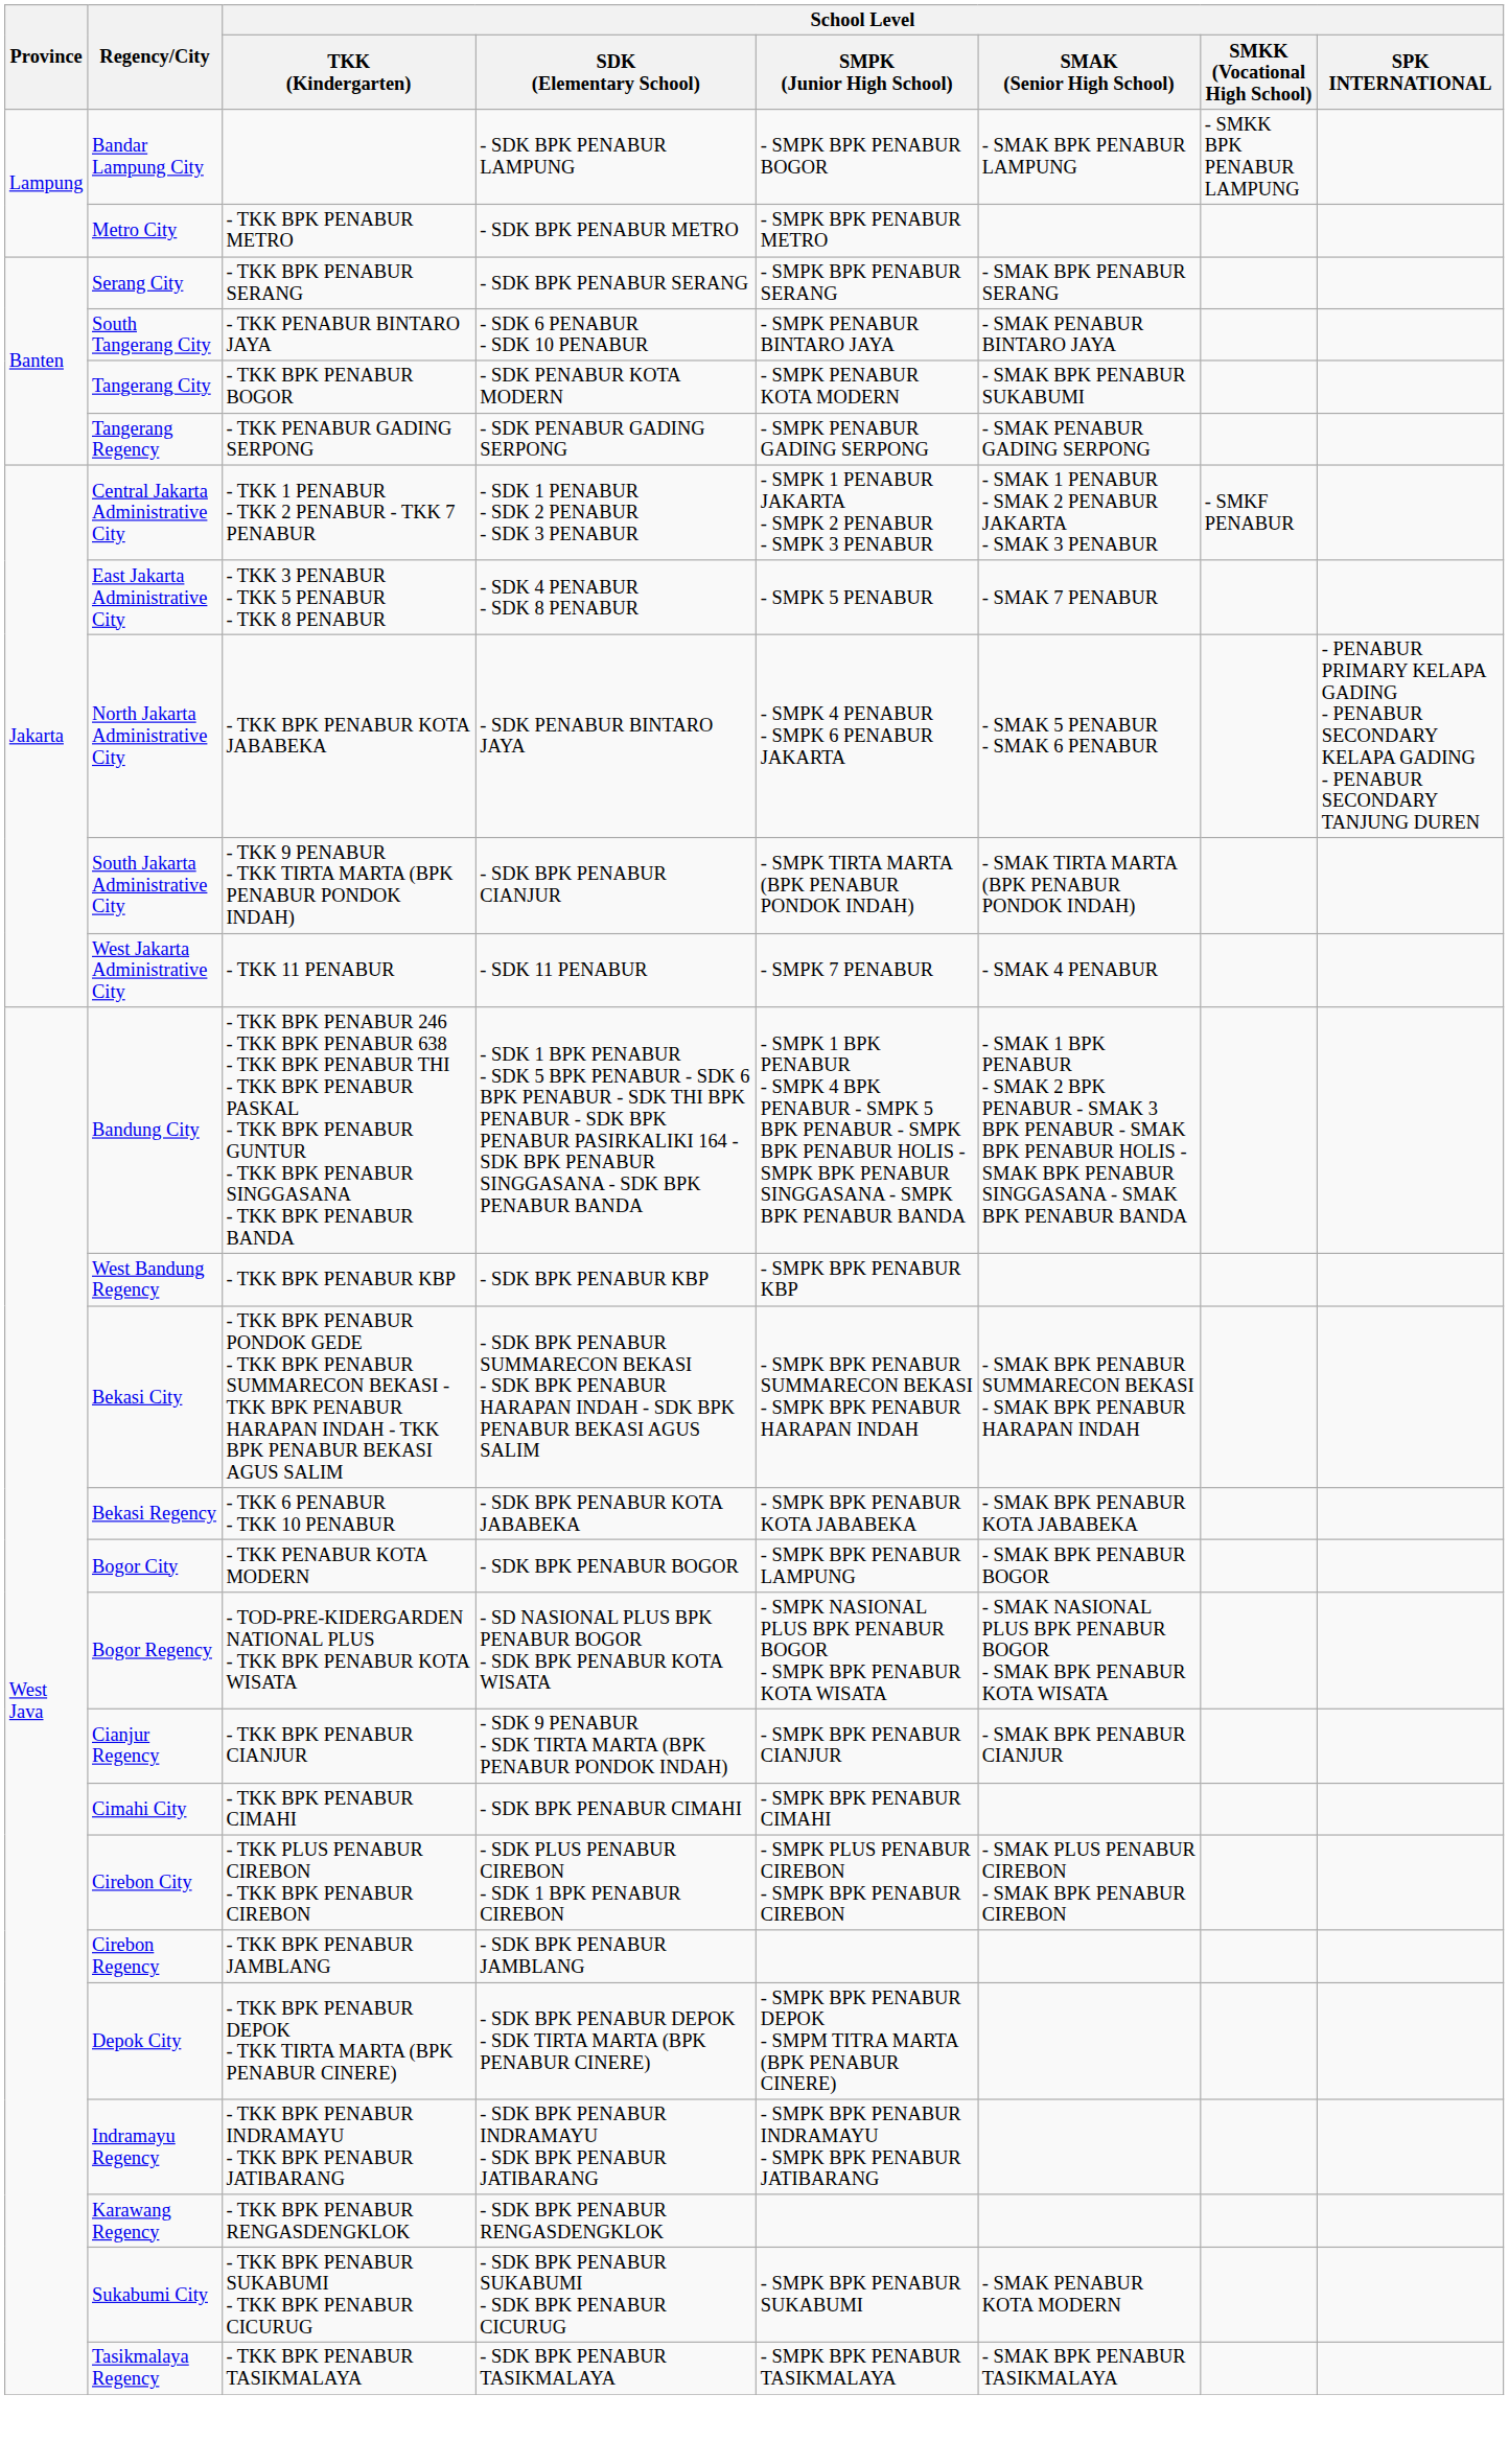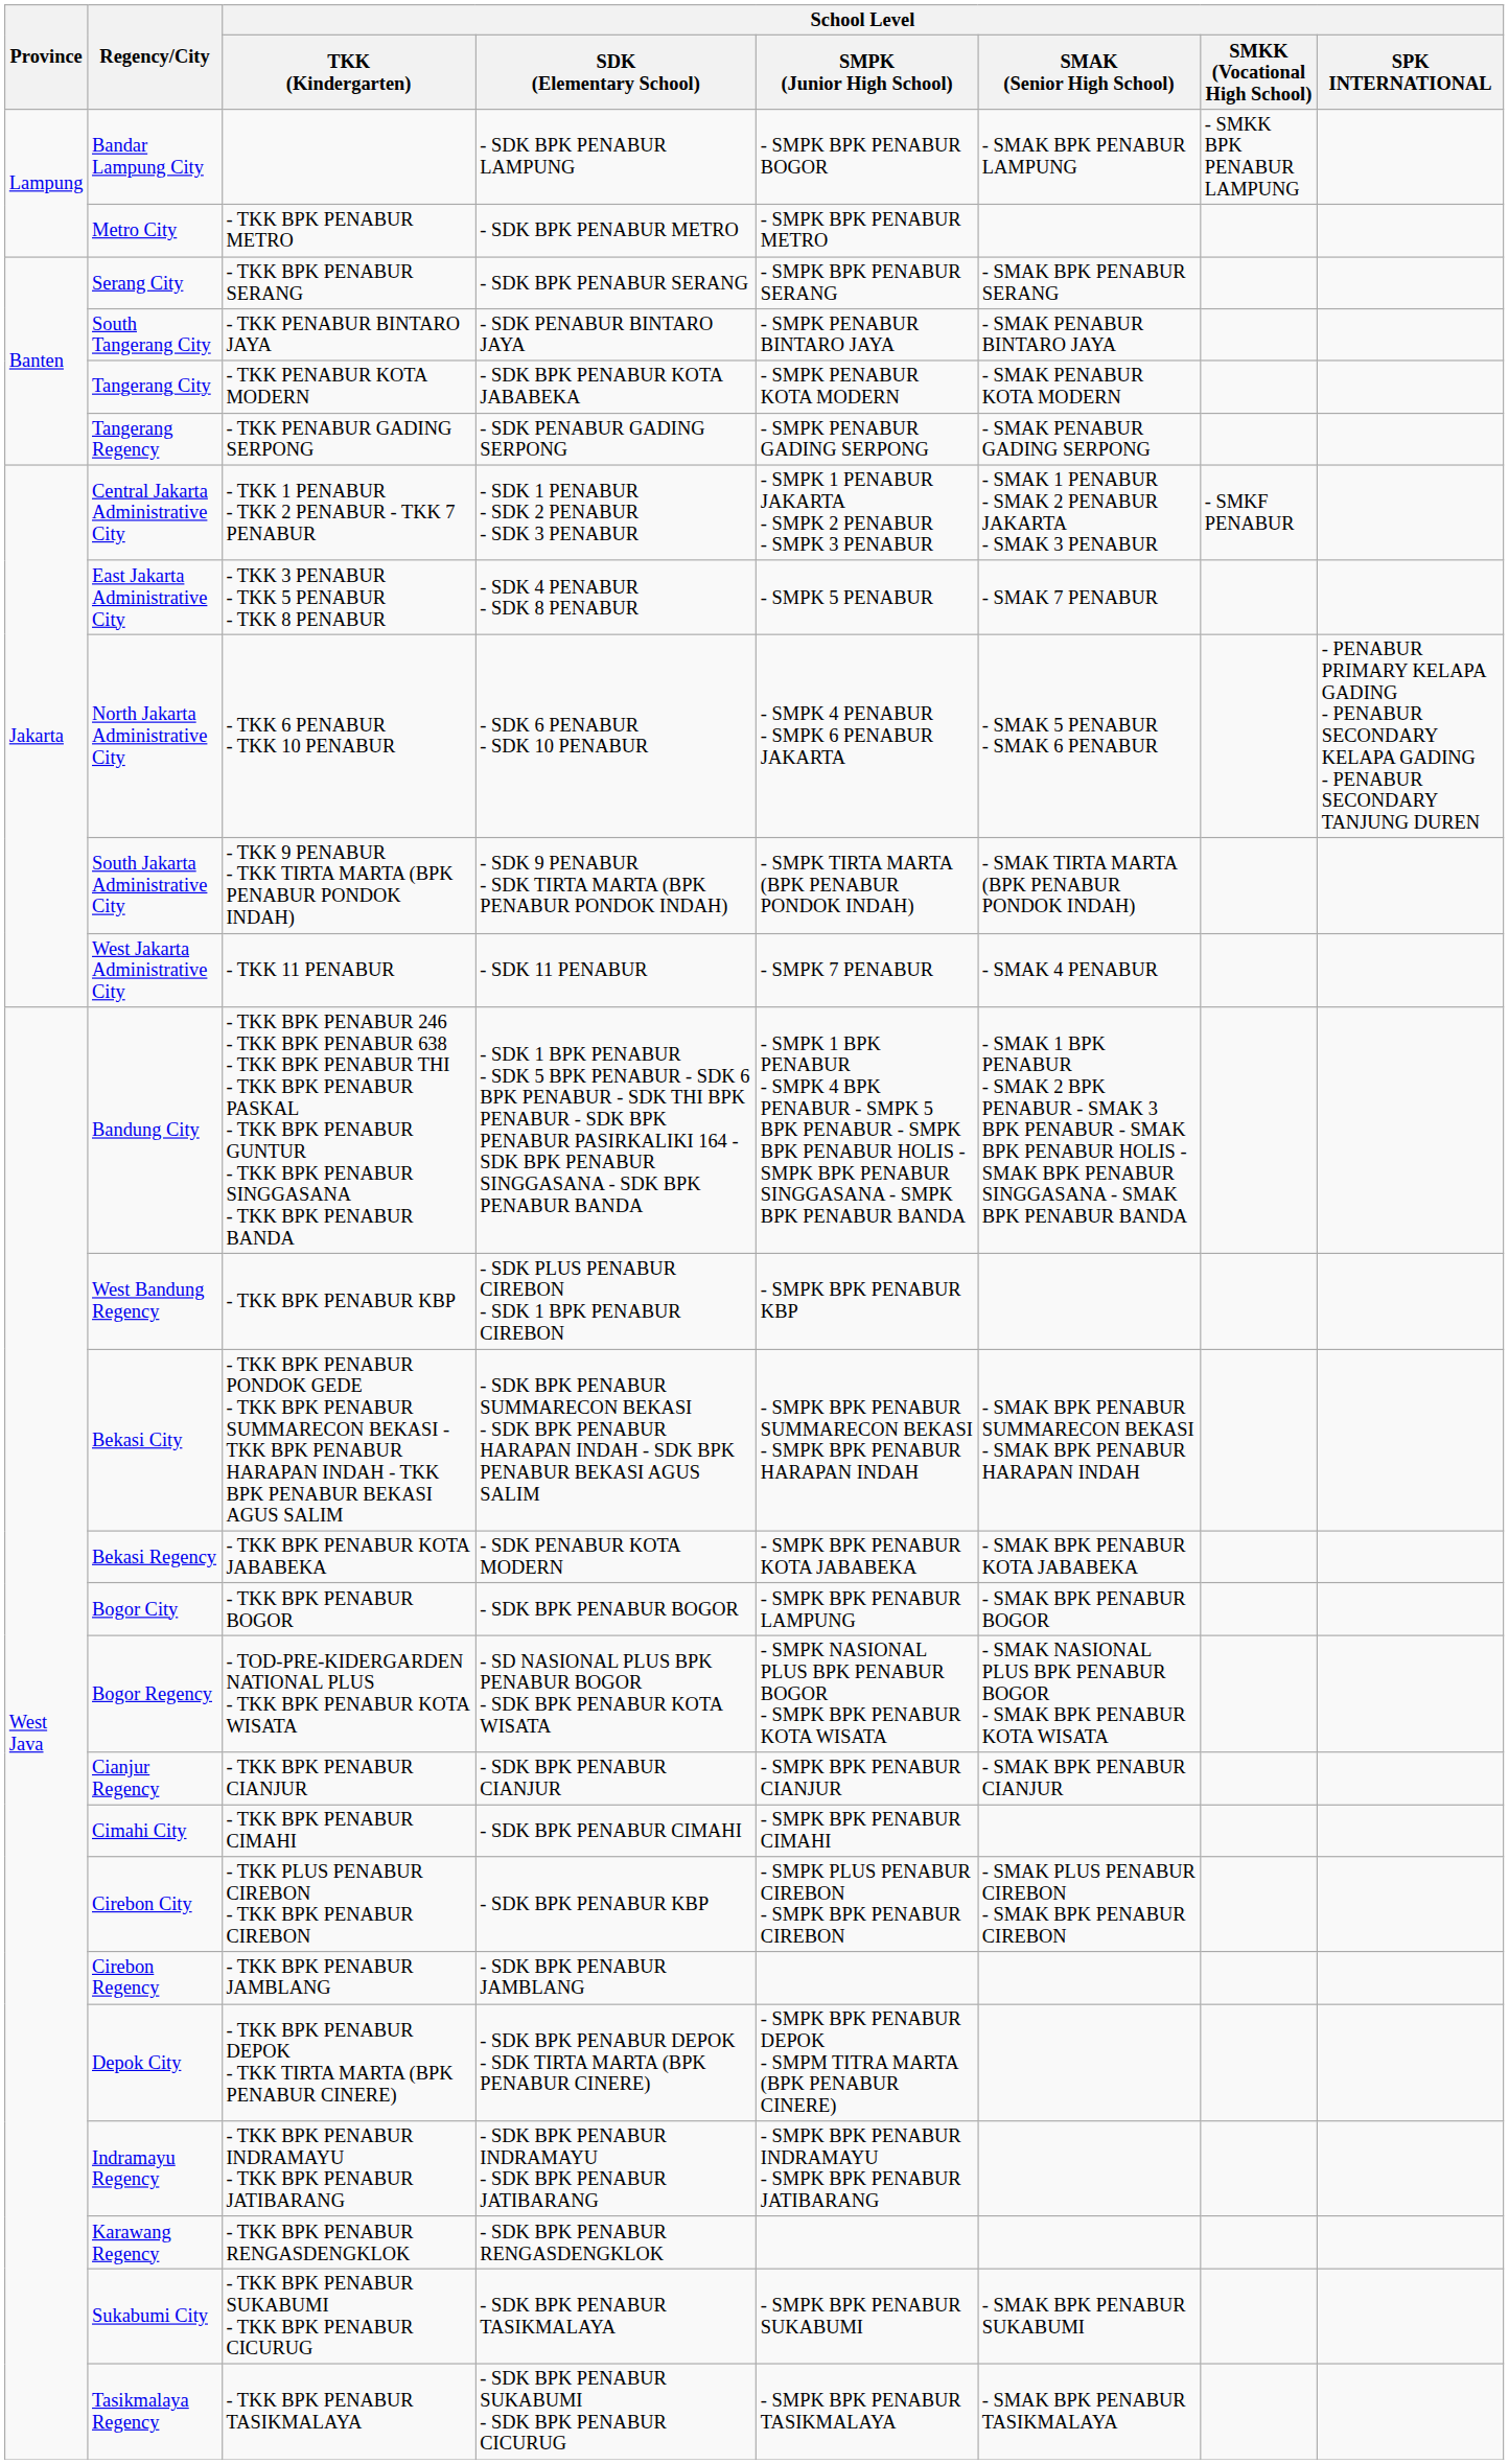South Tangerang City | School Level / SDK (Elementary School): - SDK 6 PENABUR - SDK 10 PENABUR -> - SDK PENABUR BINTARO JAYA
Tangerang City | School Level / TKK (Kindergarten): - TKK BPK PENABUR BOGOR -> - TKK PENABUR KOTA MODERN
Tangerang City | School Level / SDK (Elementary School): - SDK PENABUR KOTA MODERN -> - SDK BPK PENABUR KOTA JABABEKA
Tangerang City | School Level / SMAK (Senior High School): - SMAK BPK PENABUR SUKABUMI -> - SMAK PENABUR KOTA MODERN
North Jakarta Administrative City | School Level / TKK (Kindergarten): - TKK BPK PENABUR KOTA JABABEKA -> - TKK 6 PENABUR - TKK 10 PENABUR
North Jakarta Administrative City | School Level / SDK (Elementary School): - SDK PENABUR BINTARO JAYA -> - SDK 6 PENABUR - SDK 10 PENABUR
South Jakarta Administrative City | School Level / SDK (Elementary School): - SDK BPK PENABUR CIANJUR -> - SDK 9 PENABUR - SDK TIRTA MARTA (BPK PENABUR PONDOK INDAH)
West Bandung Regency | School Level / SDK (Elementary School): - SDK BPK PENABUR KBP -> - SDK PLUS PENABUR CIREBON - SDK 1 BPK PENABUR CIREBON
Bekasi Regency | School Level / TKK (Kindergarten): - TKK 6 PENABUR - TKK 10 PENABUR -> - TKK BPK PENABUR KOTA JABABEKA
Bekasi Regency | School Level / SDK (Elementary School): - SDK BPK PENABUR KOTA JABABEKA -> - SDK PENABUR KOTA MODERN
Bogor City | School Level / TKK (Kindergarten): - TKK PENABUR KOTA MODERN -> - TKK BPK PENABUR BOGOR
Cianjur Regency | School Level / SDK (Elementary School): - SDK 9 PENABUR - SDK TIRTA MARTA (BPK PENABUR PONDOK INDAH) -> - SDK BPK PENABUR CIANJUR
Cirebon City | School Level / SDK (Elementary School): - SDK PLUS PENABUR CIREBON - SDK 1 BPK PENABUR CIREBON -> - SDK BPK PENABUR KBP
Sukabumi City | School Level / SDK (Elementary School): - SDK BPK PENABUR SUKABUMI - SDK BPK PENABUR CICURUG -> - SDK BPK PENABUR TASIKMALAYA
Sukabumi City | School Level / SMAK (Senior High School): - SMAK PENABUR KOTA MODERN -> - SMAK BPK PENABUR SUKABUMI
Tasikmalaya Regency | School Level / SDK (Elementary School): - SDK BPK PENABUR TASIKMALAYA -> - SDK BPK PENABUR SUKABUMI - SDK BPK PENABUR CICURUG
